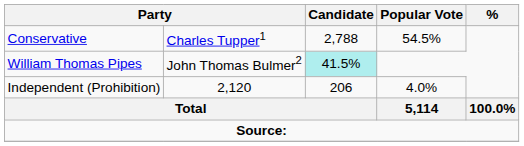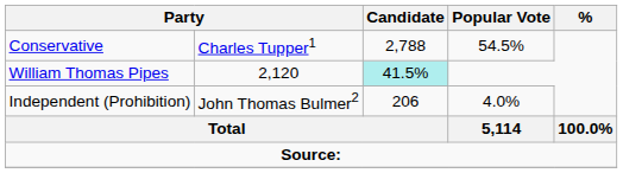William Thomas Pipes | column 2: John Thomas Bulmer2 -> 2,120
Independent (Prohibition) | column 2: 2,120 -> John Thomas Bulmer2
